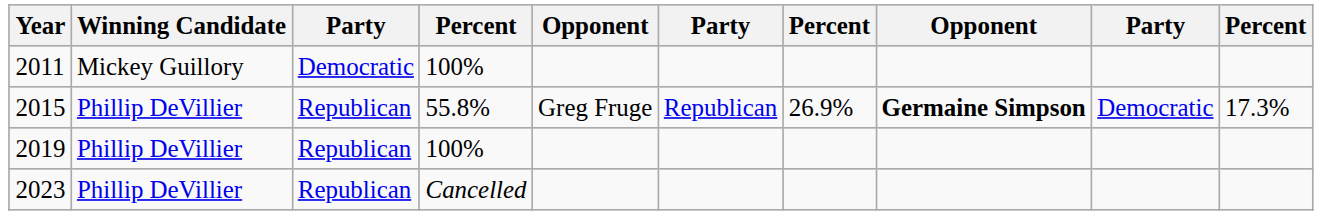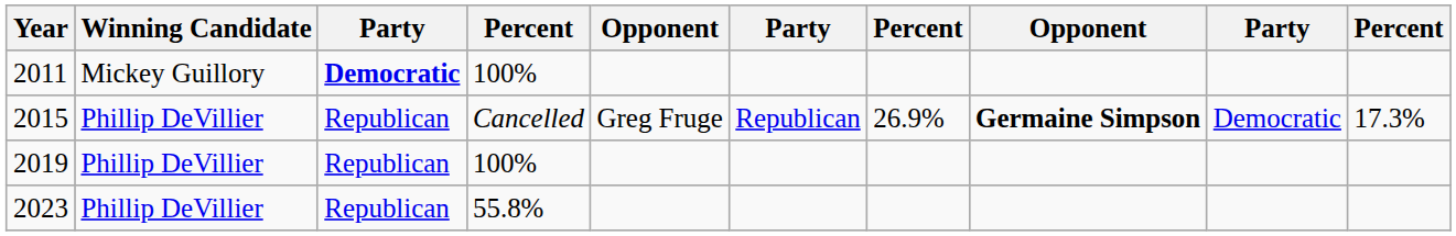2011 | column 3: normal -> bold
2015 | column 4: 55.8% -> Cancelled
2023 | column 4: Cancelled -> 55.8%
